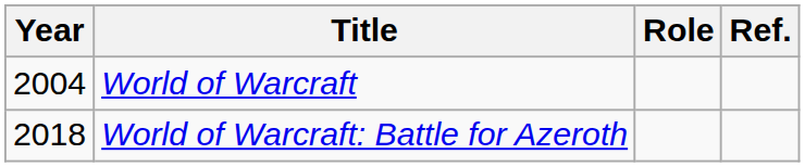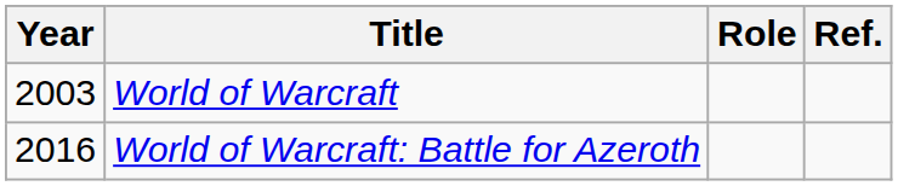World of Warcraft | Year: 2004 -> 2003
World of Warcraft: Battle for Azeroth | Year: 2018 -> 2016
